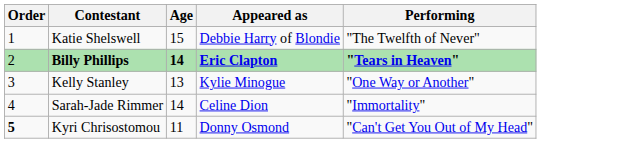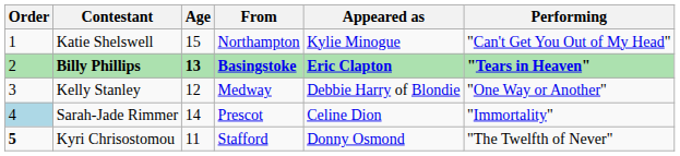+ column: From | Northampton | Basingstoke | Medway | Prescot | Stafford
Katie Shelswell | Appeared as: Debbie Harry of Blondie -> Kylie Minogue
Katie Shelswell | Performing: "The Twelfth of Never" -> "Can't Get You Out of My Head"
Billy Phillips | Age: 14 -> 13
Kelly Stanley | Age: 13 -> 12
Kelly Stanley | Appeared as: Kylie Minogue -> Debbie Harry of Blondie
Sarah-Jade Rimmer | Order: no background -> lightblue background
Kyri Chrisostomou | Performing: "Can't Get You Out of My Head" -> "The Twelfth of Never"
